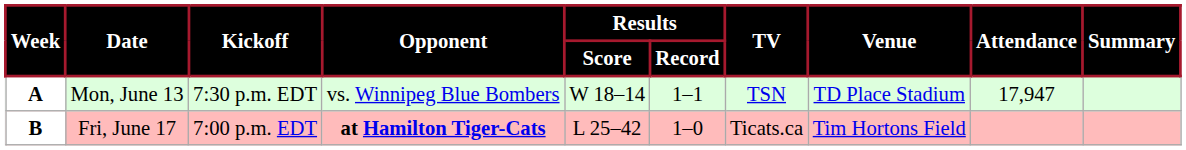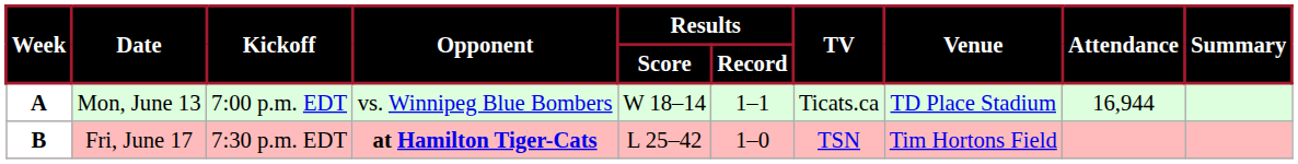Mon, June 13 | Kickoff: 7:30 p.m. EDT -> 7:00 p.m. EDT
Mon, June 13 | TV: TSN -> Ticats.ca
Mon, June 13 | Attendance: 17,947 -> 16,944
Fri, June 17 | Kickoff: 7:00 p.m. EDT -> 7:30 p.m. EDT
Fri, June 17 | TV: Ticats.ca -> TSN
